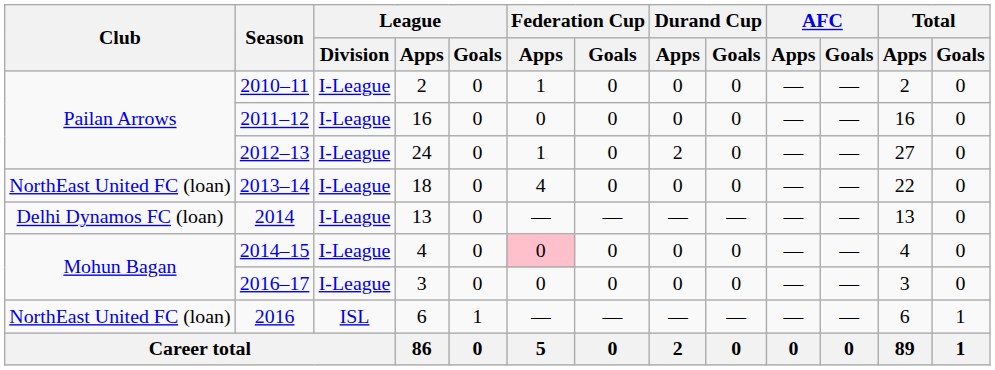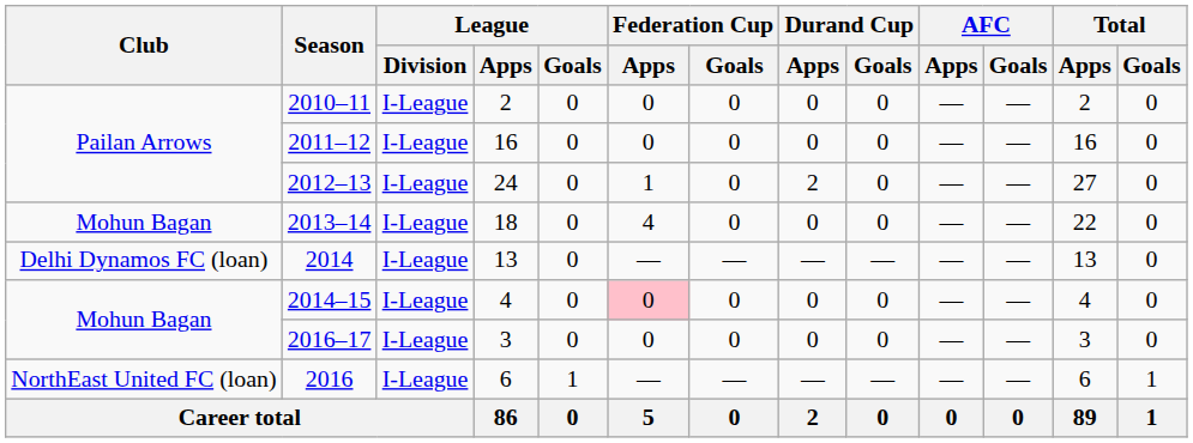2010–11 | Federation Cup / Apps: 1 -> 0
2013–14 | Club: NorthEast United FC (loan) -> Mohun Bagan
2016 | League / Division: ISL -> I-League
